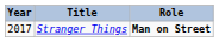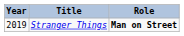Stranger Things | Year: 2017 -> 2019
